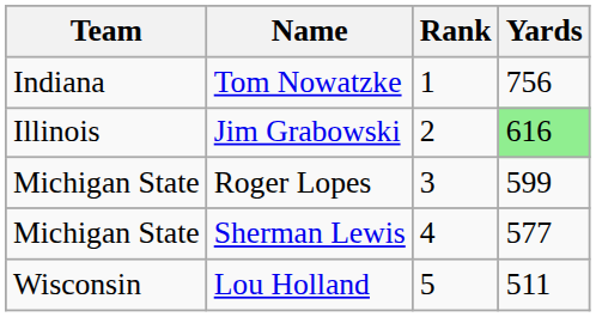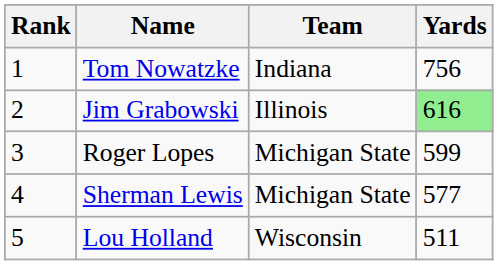columns swapped: Rank <-> Team
